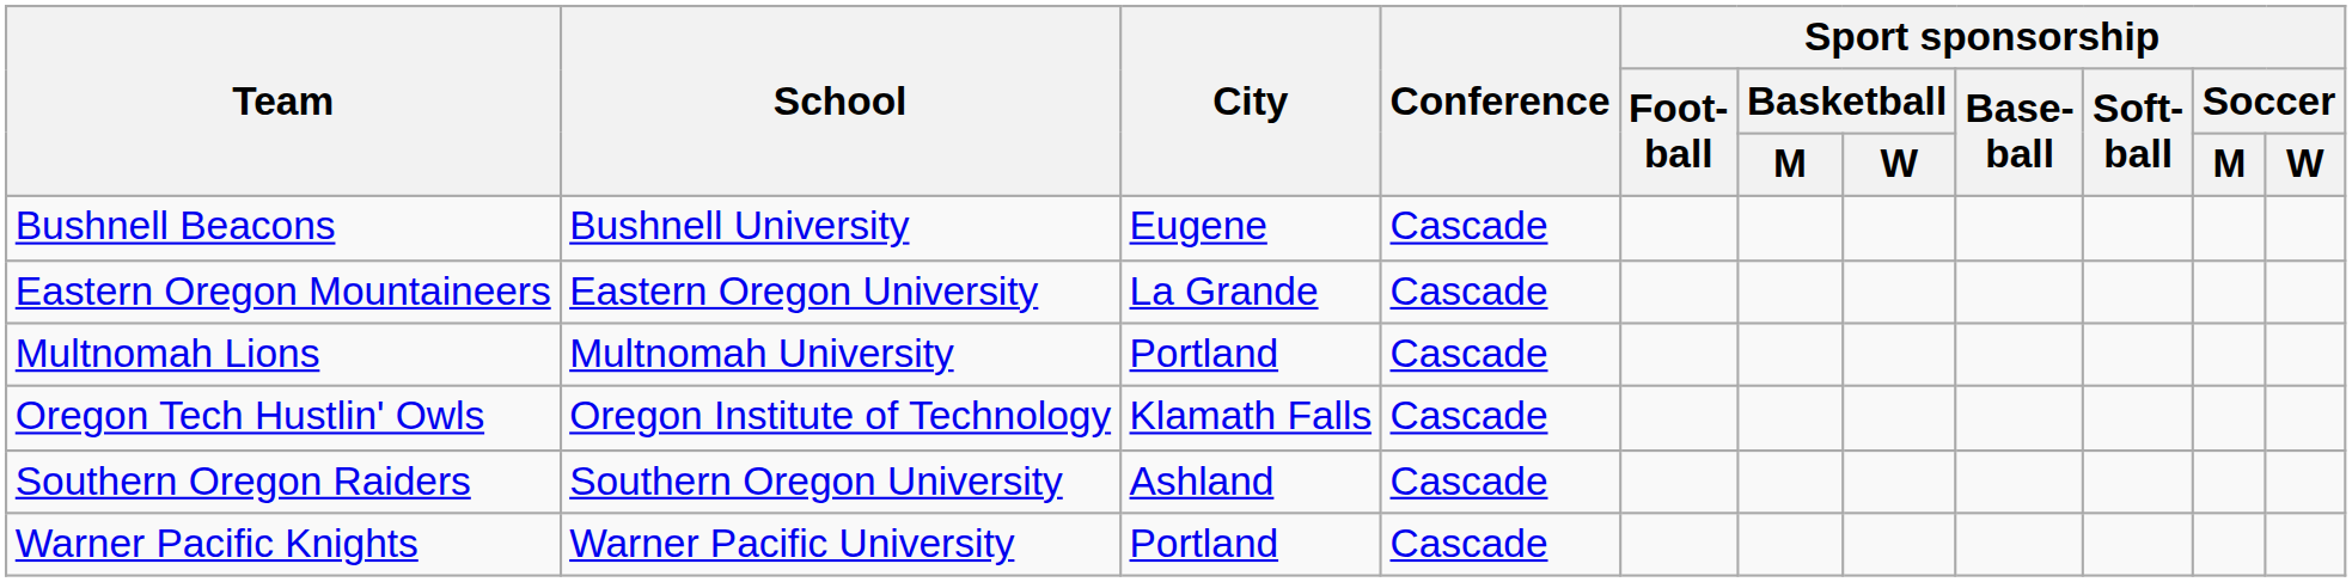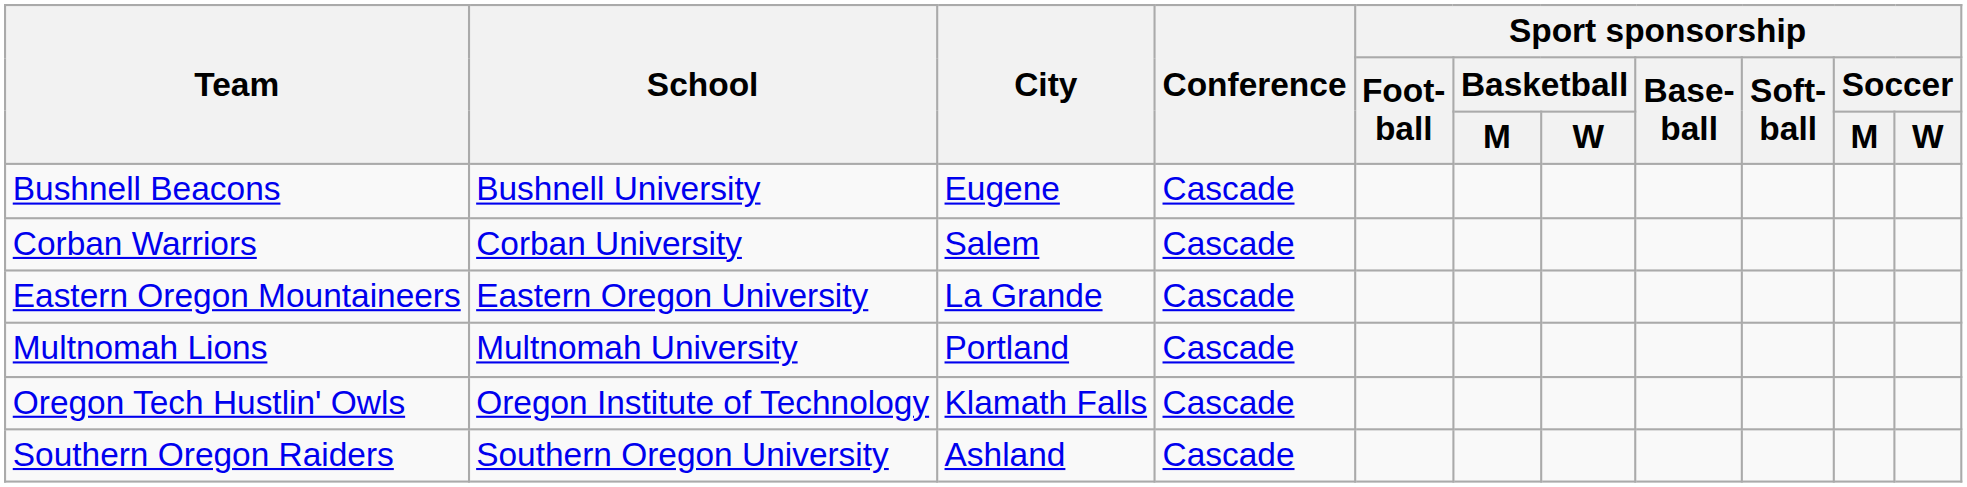+ row: Corban Warriors | Corban University | Salem | Cascade
- row: Warner Pacific Knights | Warner Pacific University | Portland | Cascade
